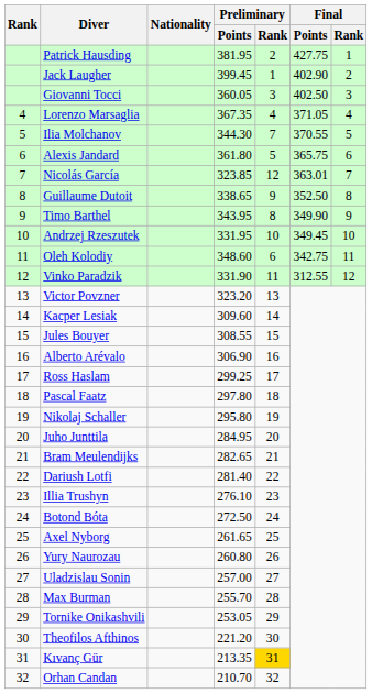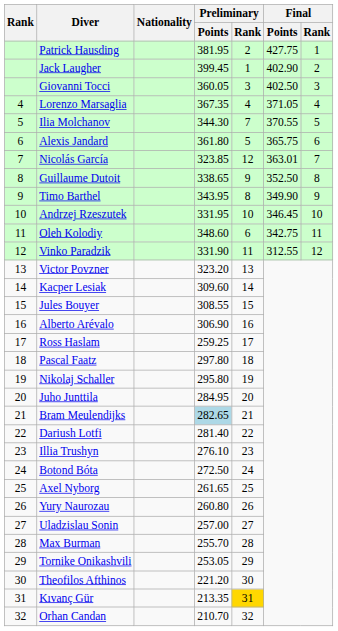Andrzej Rzeszutek | Final / Points: 349.45 -> 346.45
Ross Haslam | Preliminary / Points: 299.25 -> 259.25
Bram Meulendijks | Preliminary / Points: no background -> lightblue background
